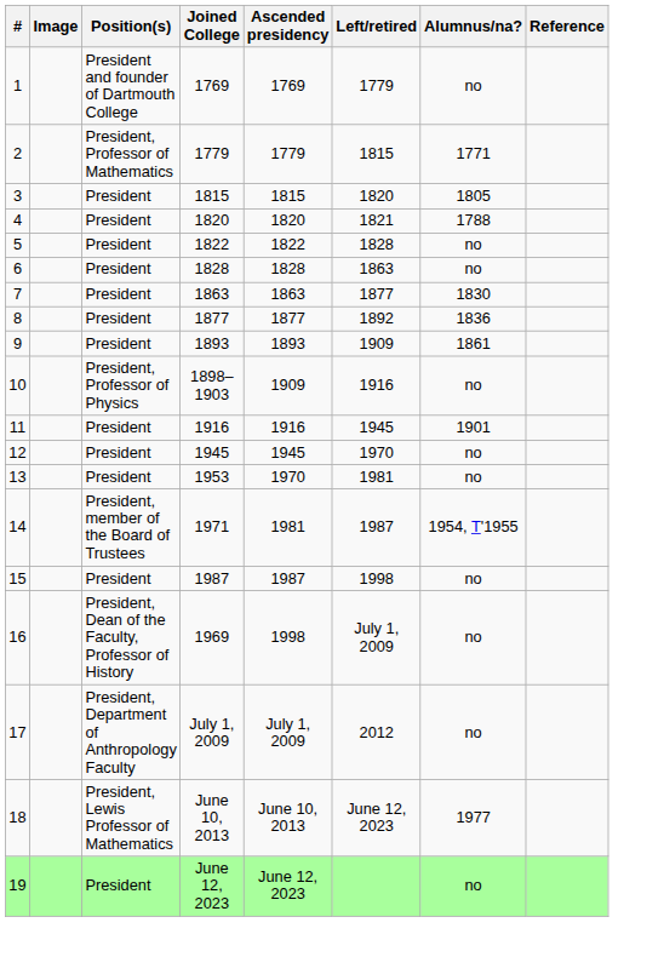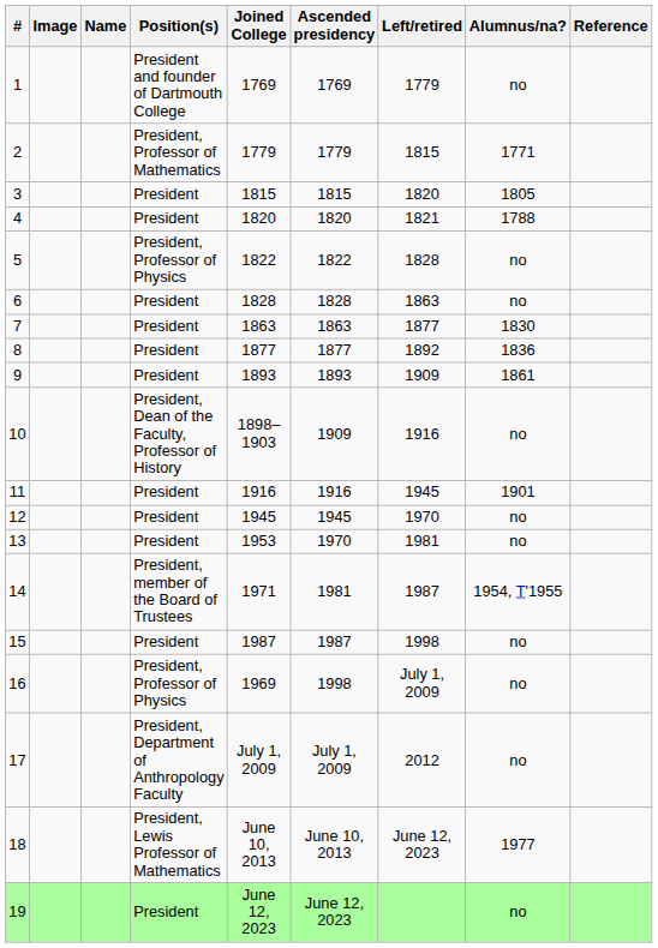+ column: Name
5 | Position(s): President -> President, Professor of Physics
10 | Position(s): President, Professor of Physics -> President, Dean of the Faculty, Professor of History
16 | Position(s): President, Dean of the Faculty, Professor of History -> President, Professor of Physics
